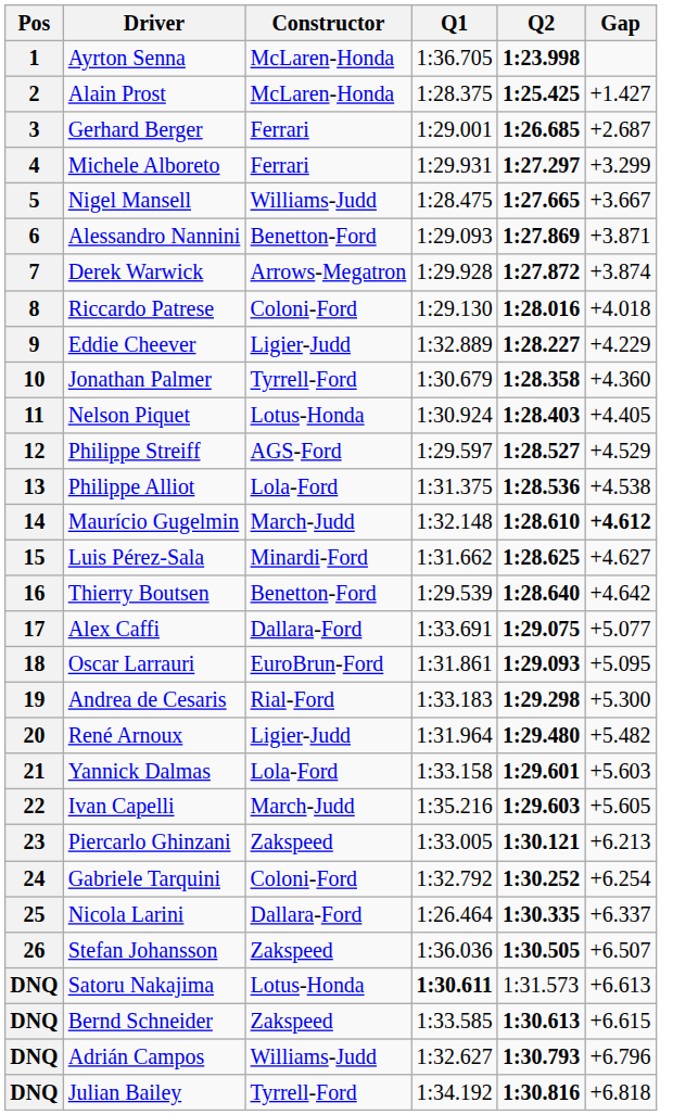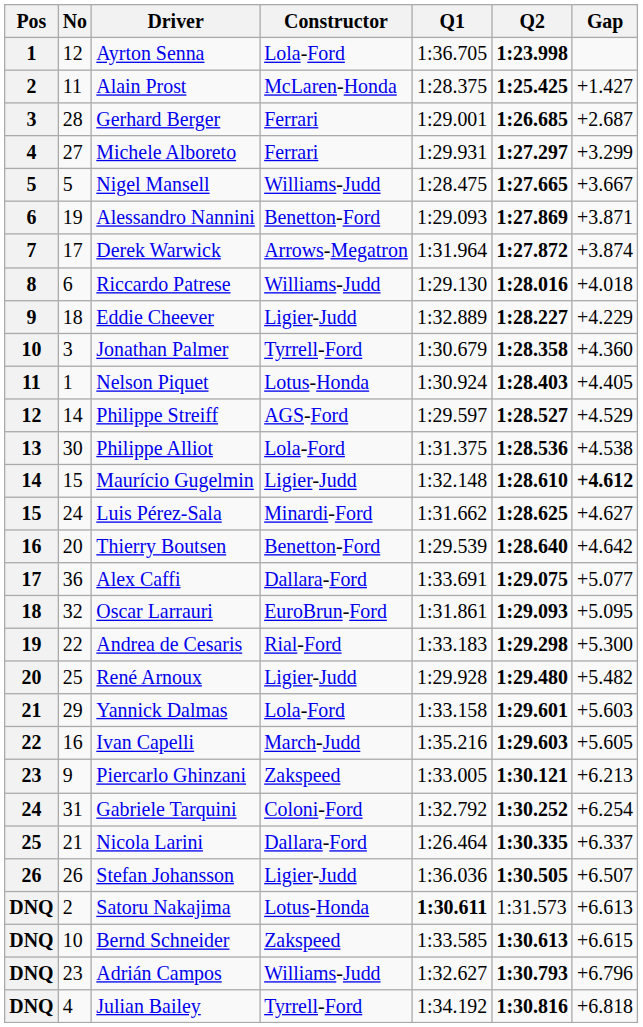+ column: No | 12 | 11 | 28 | 27 | 5 | 19 | 17 | 6 | 18 | 3 | 1 | 14 | 30 | 15 | 24 | 20 | 36 | 32 | 22 | 25 | 29 | 16 | 9 | 31 | 21 | 26 | 2 | 10 | 23 | 4
Ayrton Senna | Constructor: McLaren-Honda -> Lola-Ford
Derek Warwick | Q1: 1:29.928 -> 1:31.964
Riccardo Patrese | Constructor: Coloni-Ford -> Williams-Judd
Maurício Gugelmin | Constructor: March-Judd -> Ligier-Judd
René Arnoux | Q1: 1:31.964 -> 1:29.928
Stefan Johansson | Constructor: Zakspeed -> Ligier-Judd
